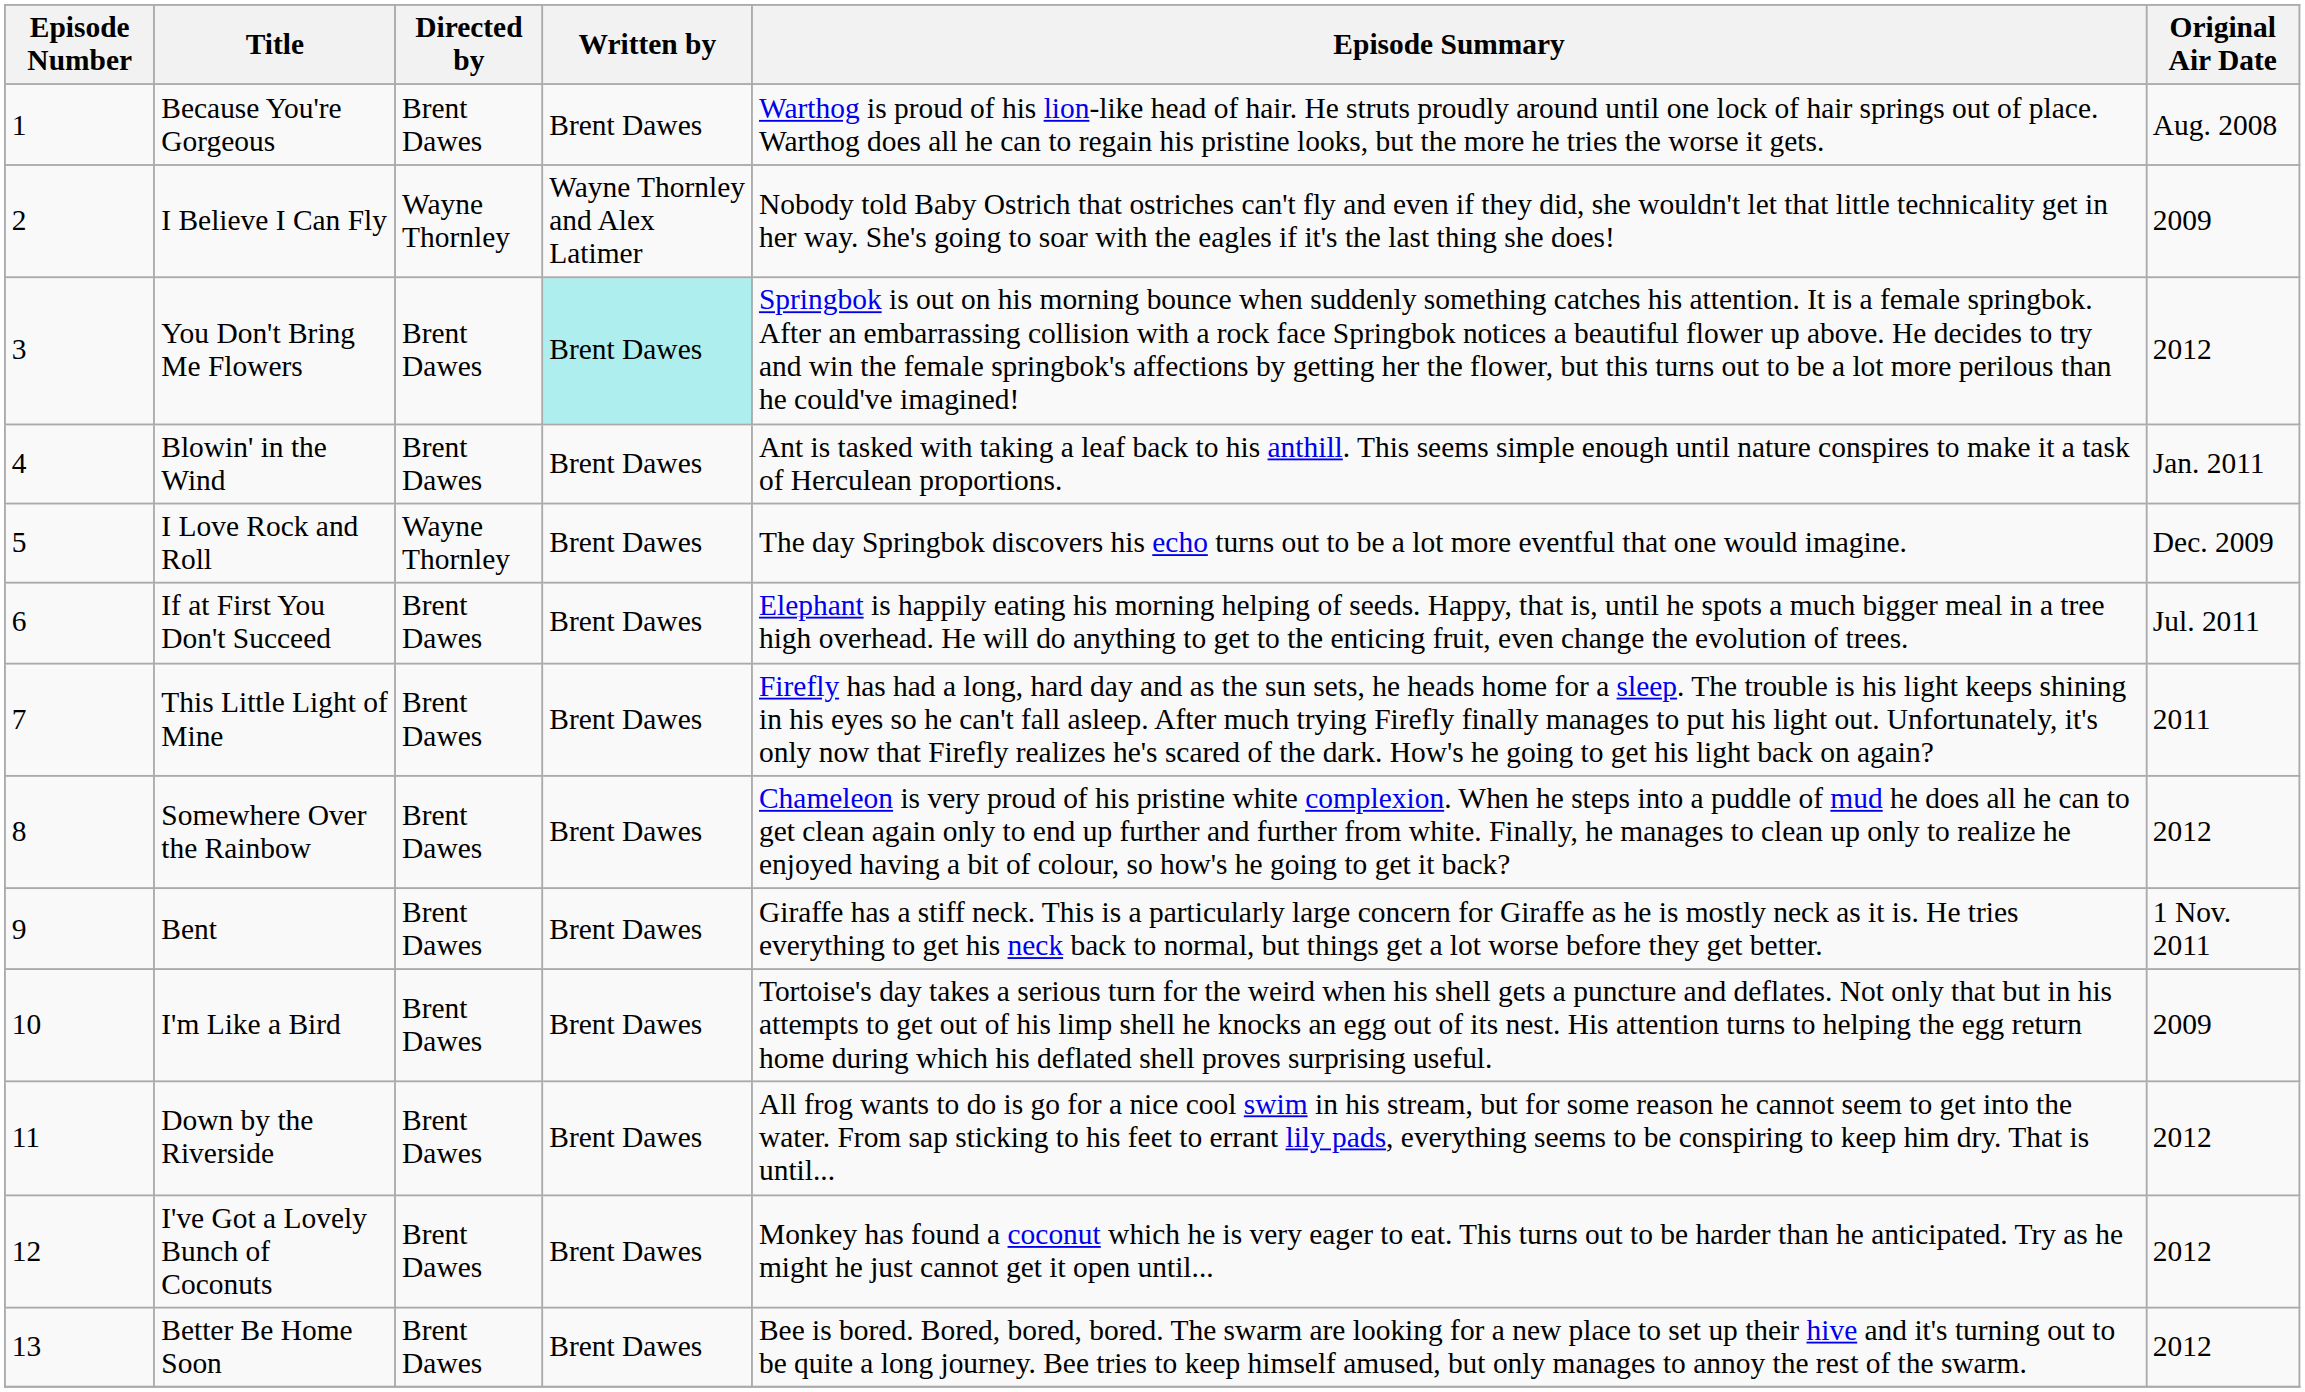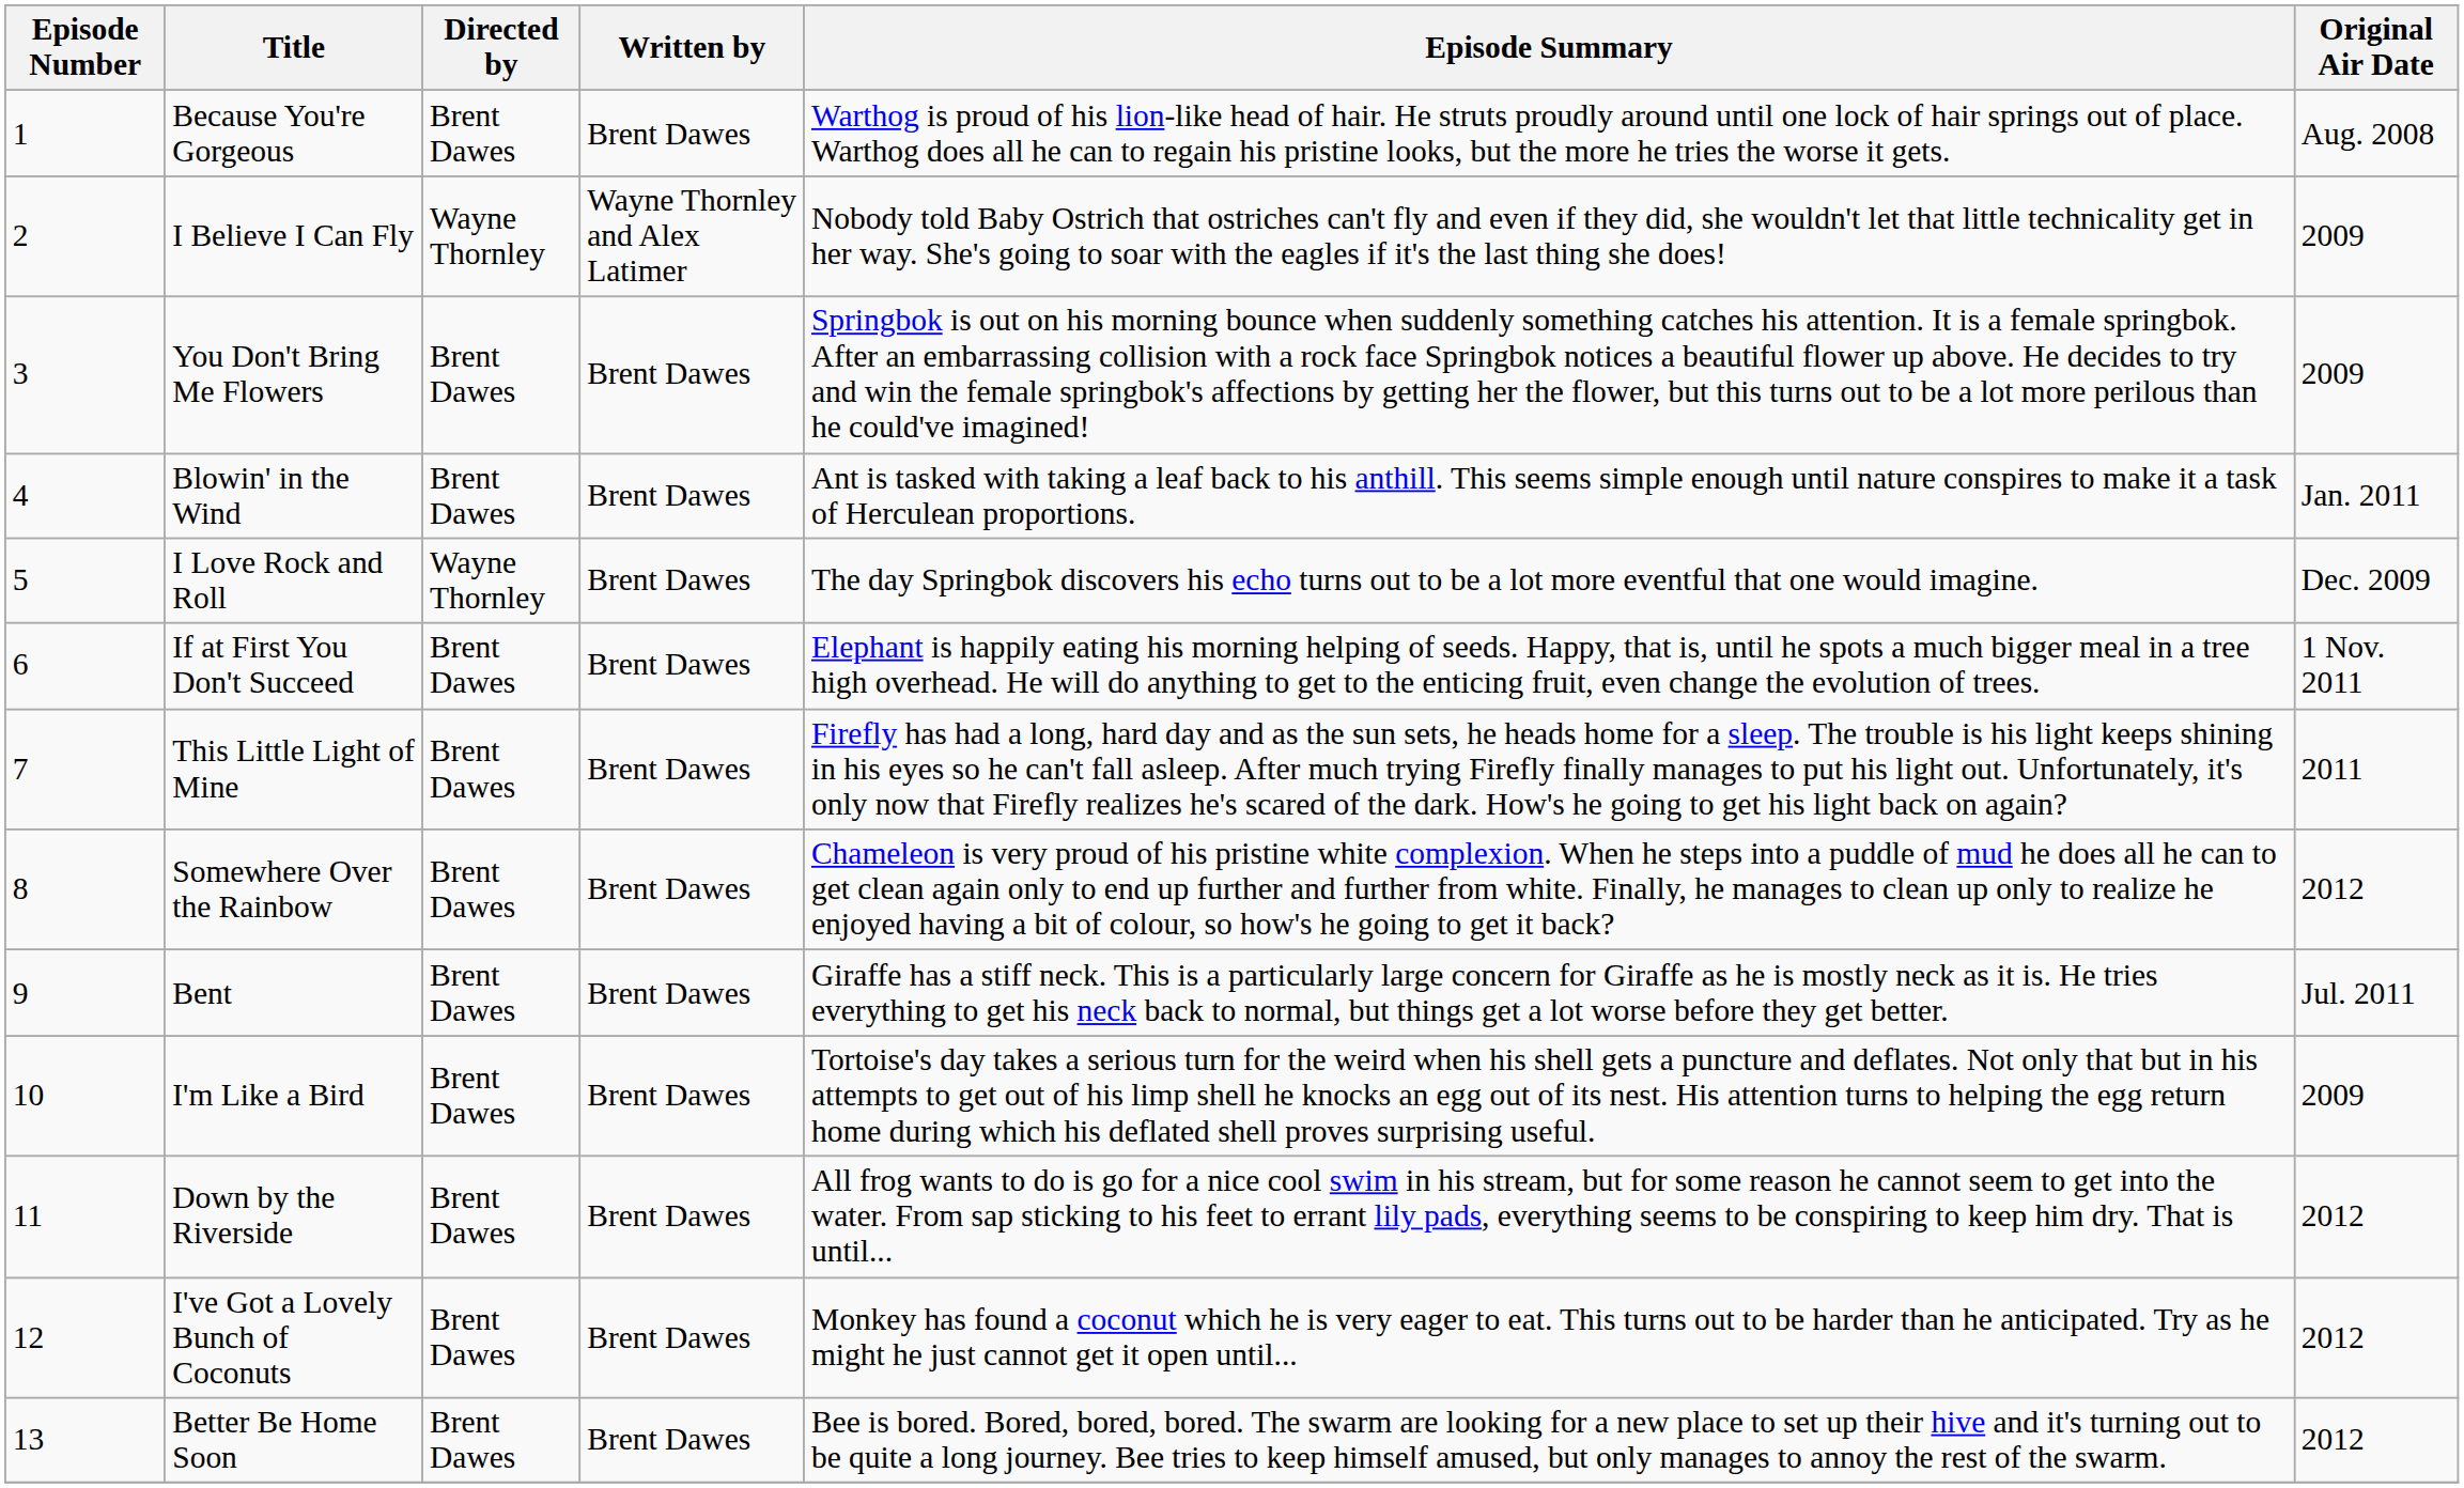You Don't Bring Me Flowers | Written by: paleturquoise background -> no background
You Don't Bring Me Flowers | Original Air Date: 2012 -> 2009
If at First You Don't Succeed | Original Air Date: Jul. 2011 -> 1 Nov. 2011
Bent | Original Air Date: 1 Nov. 2011 -> Jul. 2011
